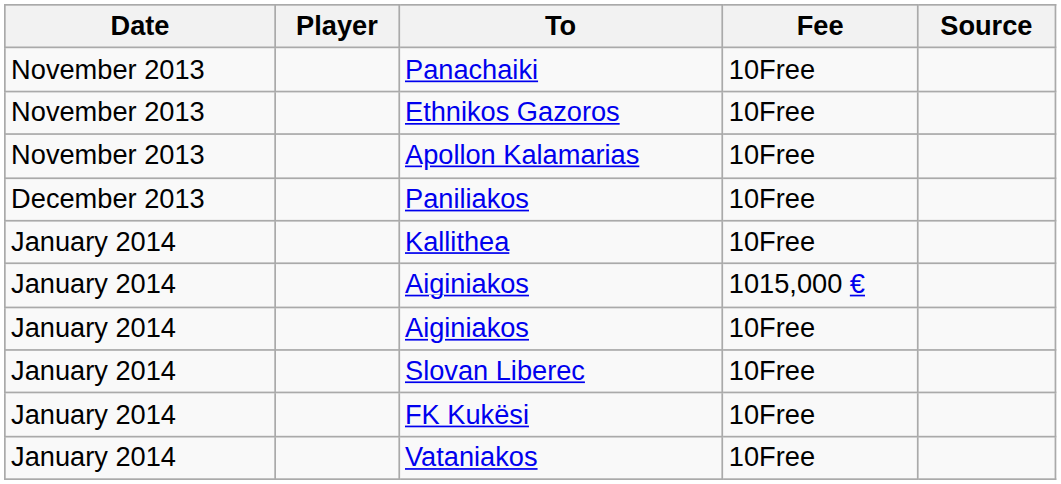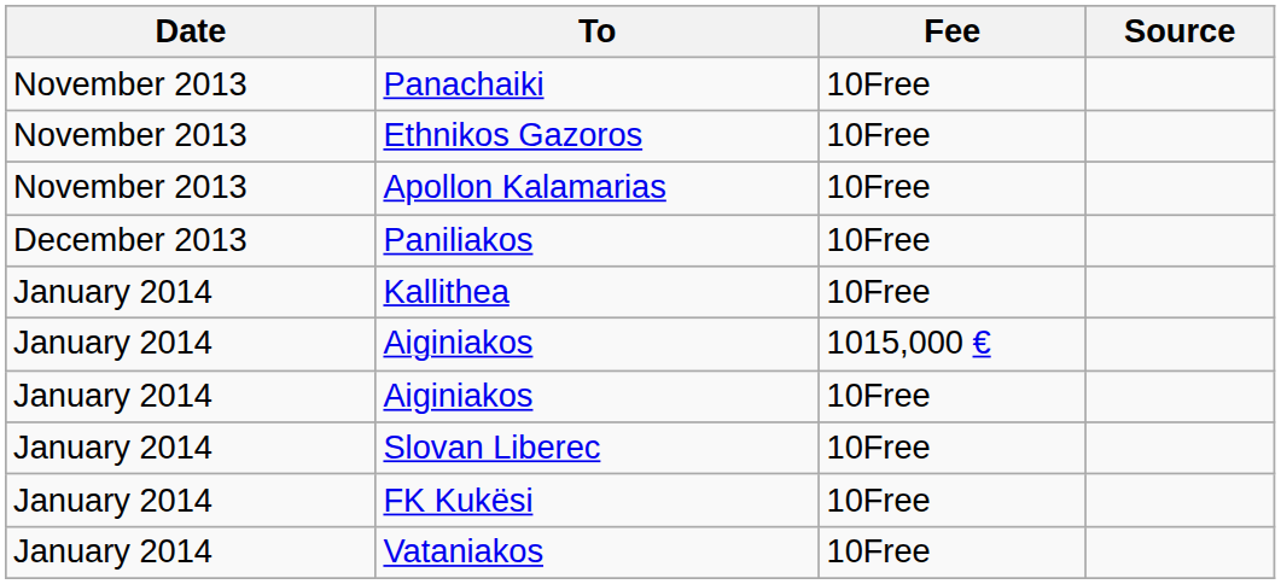- column: Player
